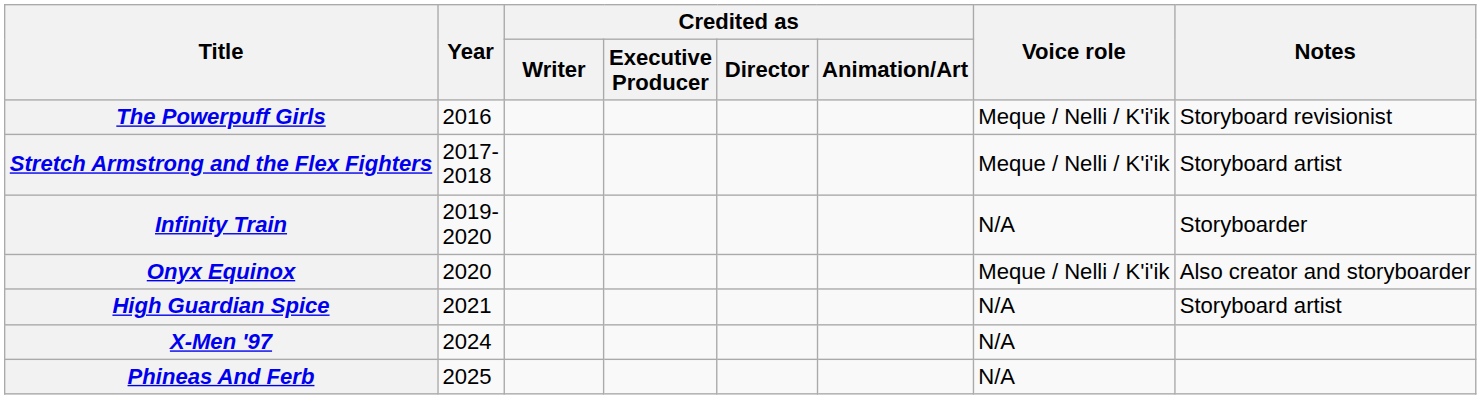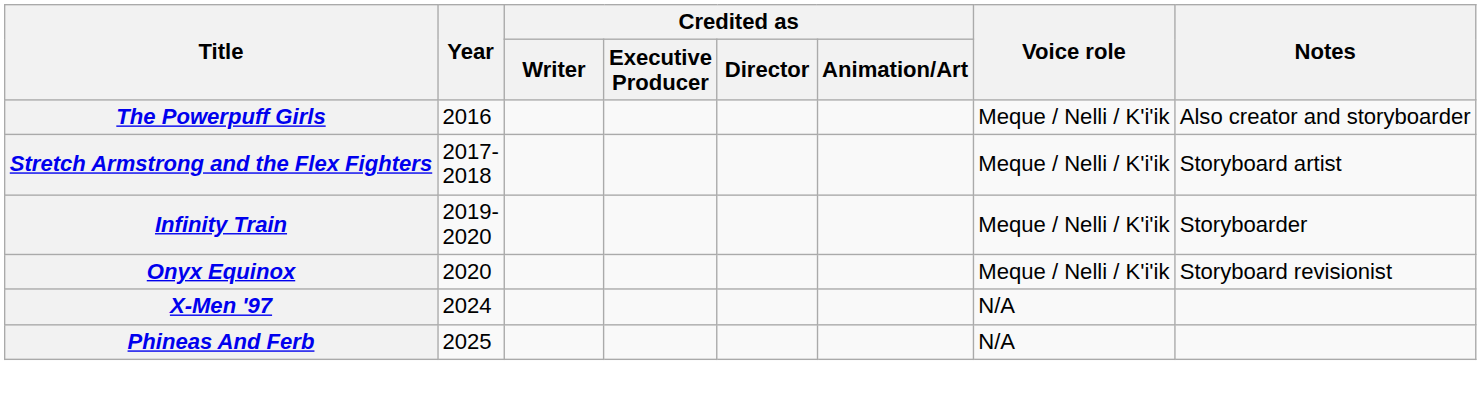The Powerpuff Girls | Notes: Storyboard revisionist -> Also creator and storyboarder
Infinity Train | Voice role: N/A -> Meque / Nelli / K'i'ik
Onyx Equinox | Notes: Also creator and storyboarder -> Storyboard revisionist
- row: High Guardian Spice | 2021 | N/A | Storyboard artist
